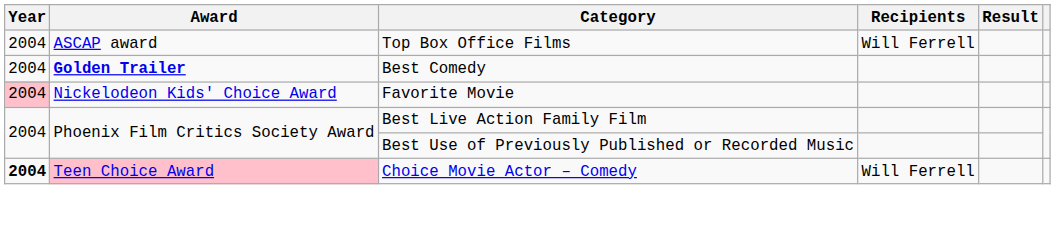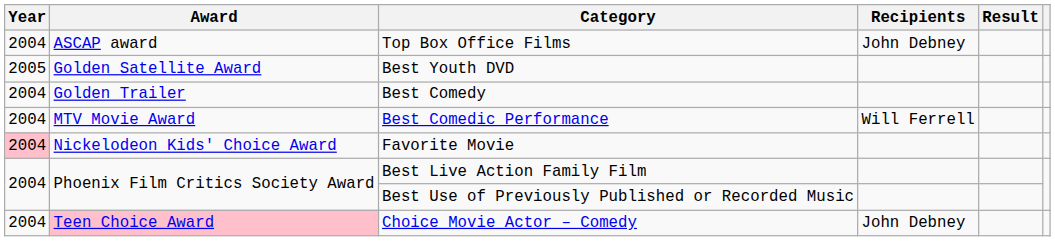Top Box Office Films | Recipients: Will Ferrell -> John Debney
+ row: 2005 | Golden Satellite Award | Best Youth DVD
Best Comedy | Award: bold -> normal
+ row: 2004 | MTV Movie Award | Best Comedic Performance | Will Ferrell
Choice Movie Actor – Comedy | Year: bold -> normal
Choice Movie Actor – Comedy | Recipients: Will Ferrell -> John Debney
